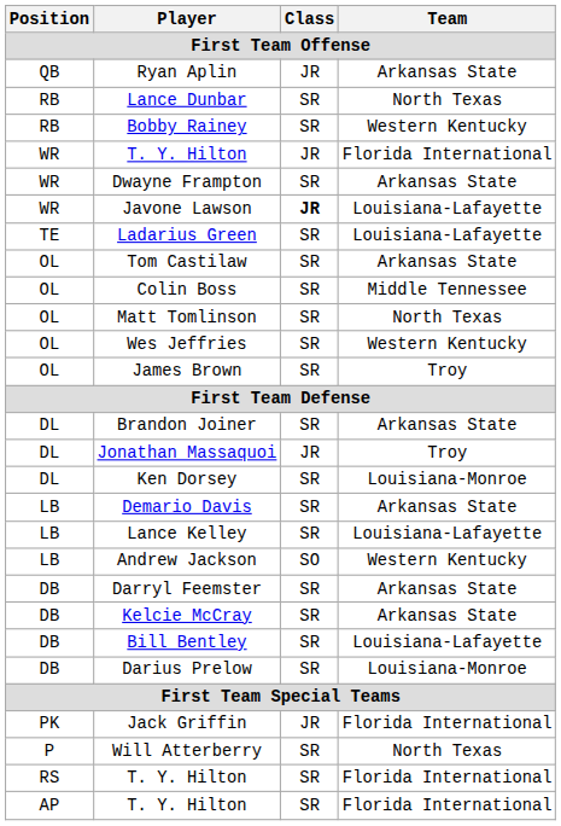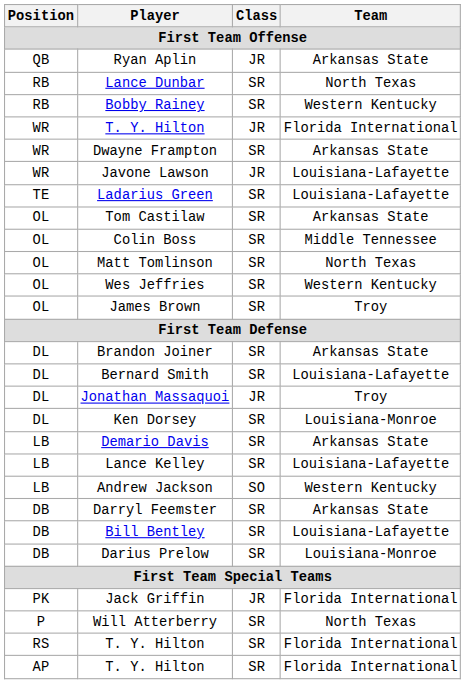Javone Lawson | Class: bold -> normal
+ row: DL | Bernard Smith | SR | Louisiana-Lafayette
- row: DB | Kelcie McCray | SR | Arkansas State
